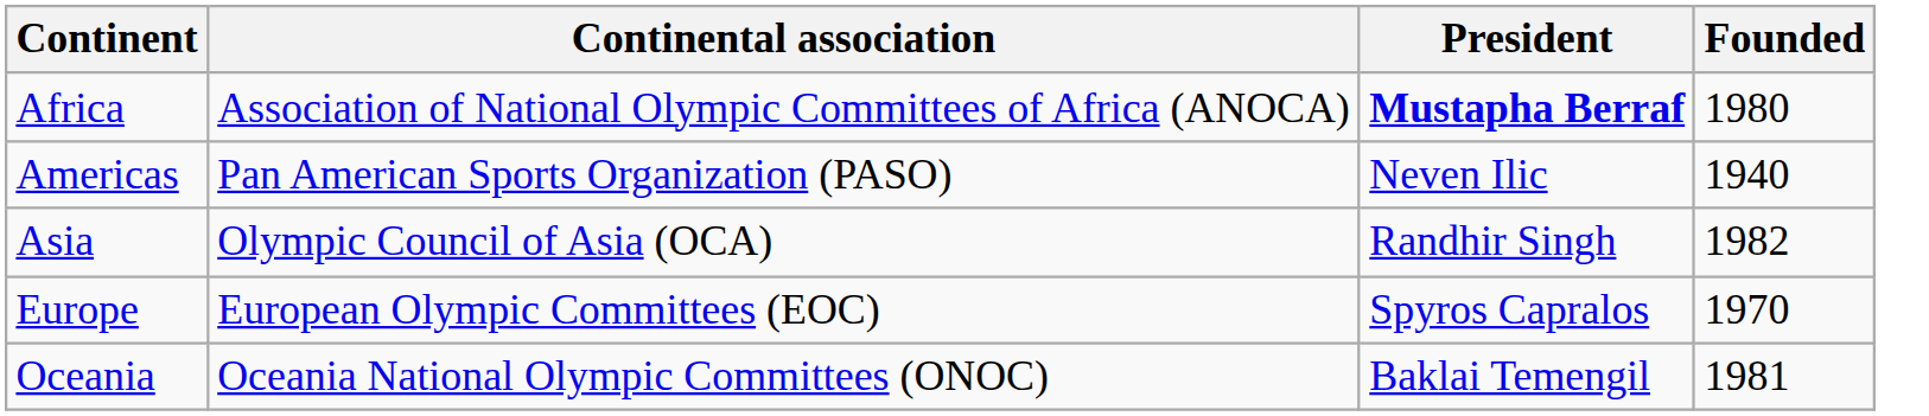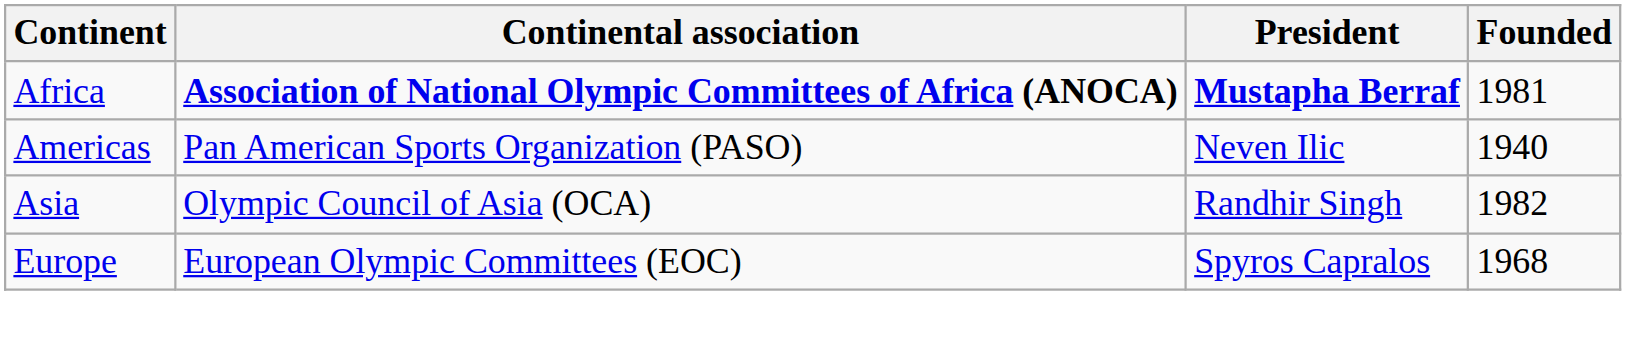Africa | Continental association: normal -> bold
Africa | Founded: 1980 -> 1981
Europe | Founded: 1970 -> 1968
- row: Oceania | Oceania National Olympic Committees (ONOC) | Baklai Temengil | 1981
